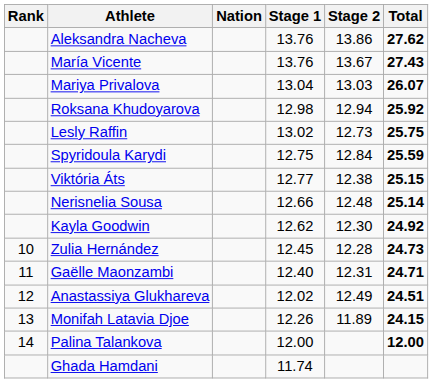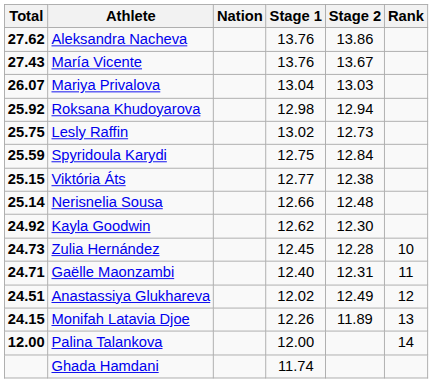columns swapped: Rank <-> Total
